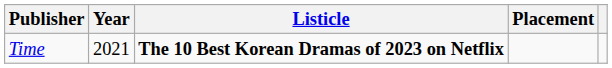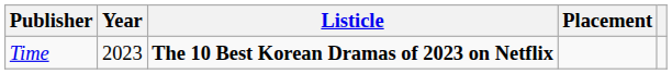Time | Year: 2021 -> 2023
